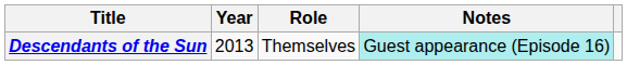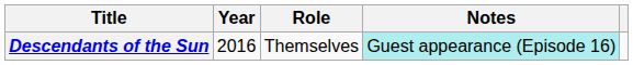Descendants of the Sun | Year: 2013 -> 2016
